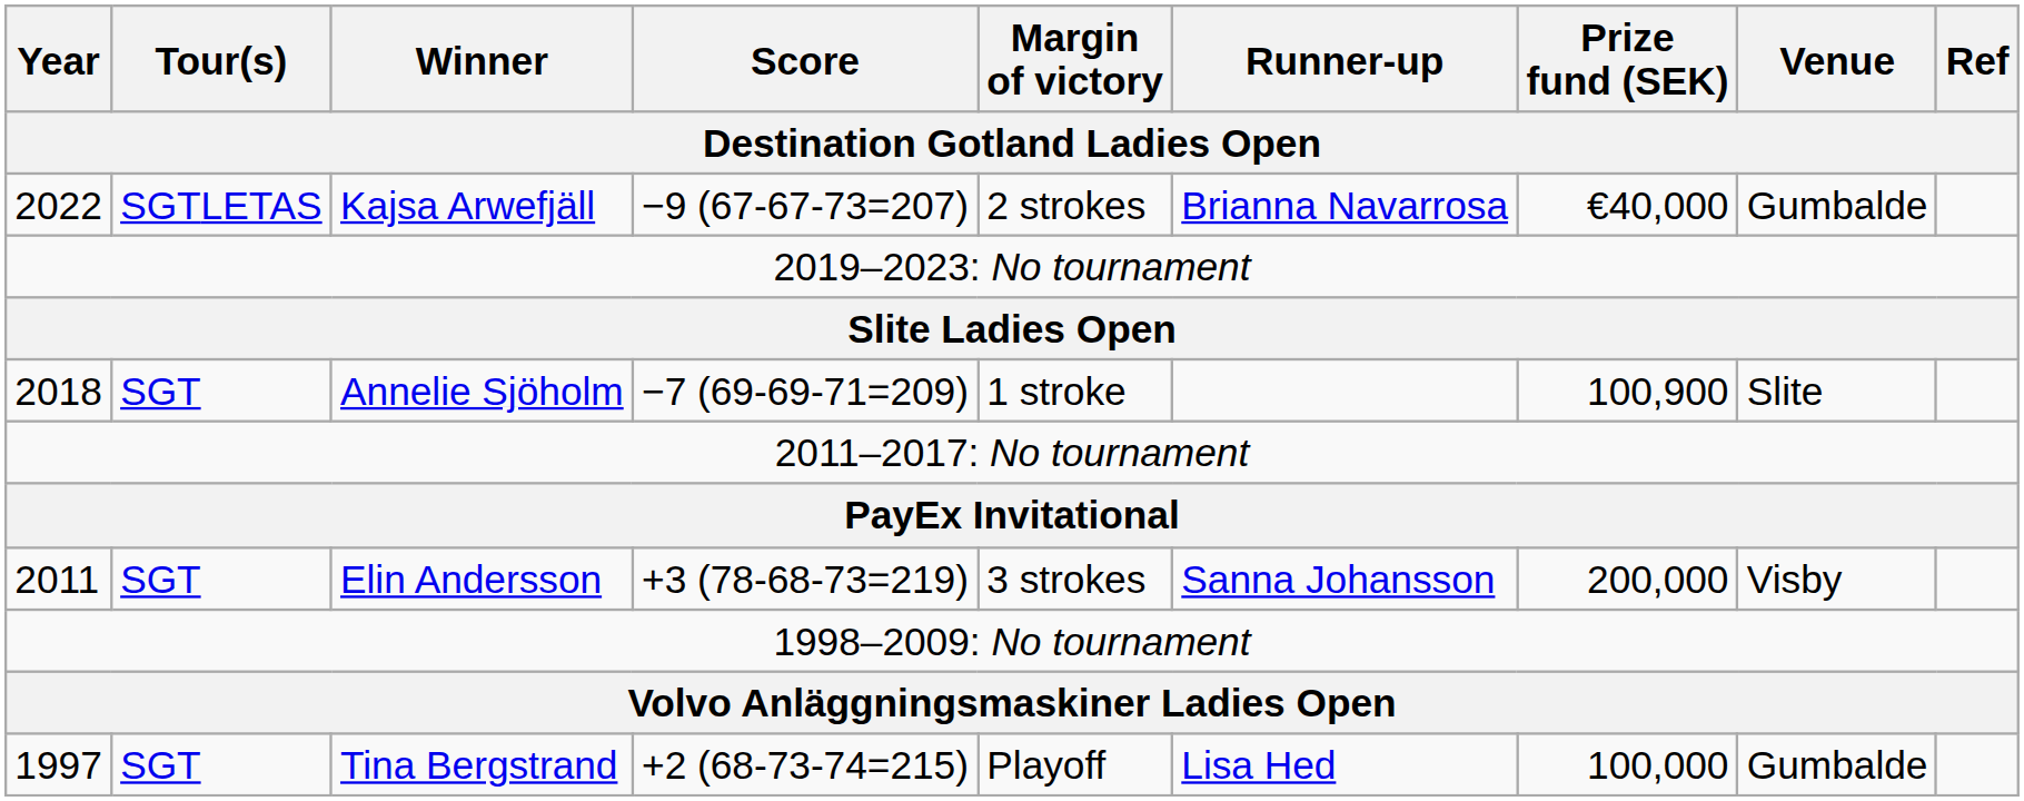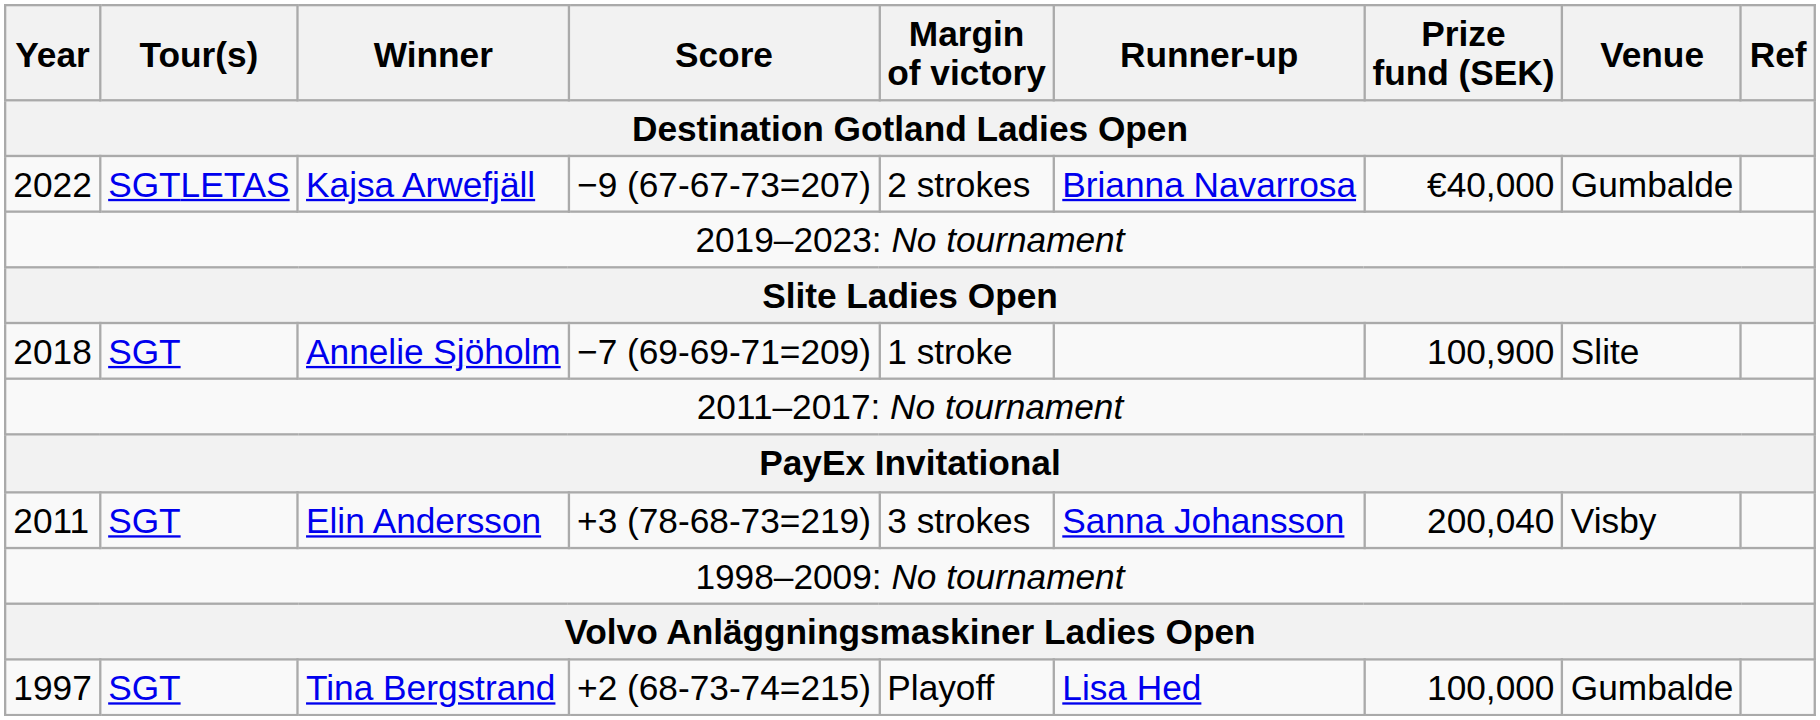Elin Andersson | Prize fund (SEK): 200,000 -> 200,040
